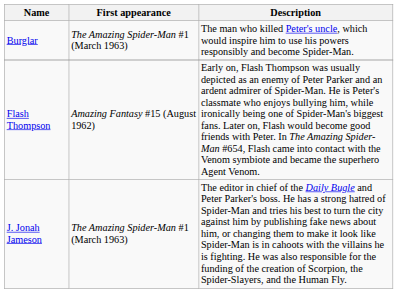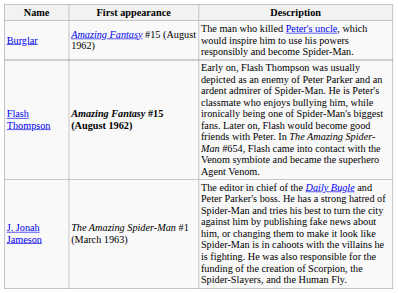Burglar | First appearance: The Amazing Spider-Man #1 (March 1963) -> Amazing Fantasy #15 (August 1962)
Flash Thompson | First appearance: normal -> bold
